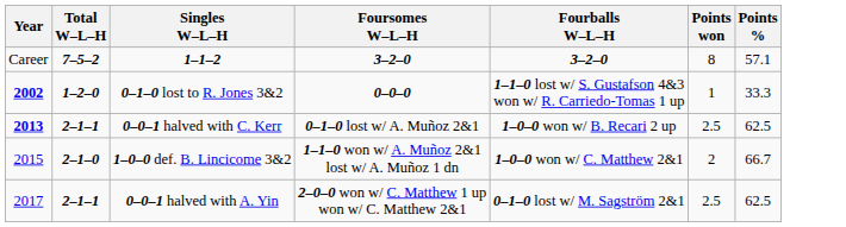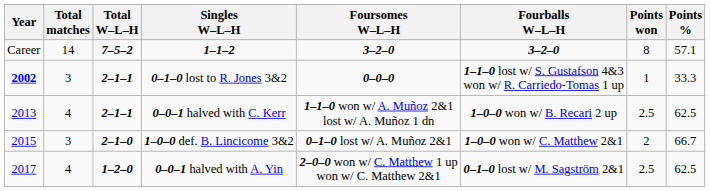+ column: Total matches | 14 | 3 | 4 | 3 | 4
0–1–0 lost to R. Jones 3&2 | Total W–L–H: 1–2–0 -> 2–1–1
0–0–1 halved with C. Kerr | Year: bold -> normal
0–0–1 halved with C. Kerr | Foursomes W–L–H: 0–1–0 lost w/ A. Muñoz 2&1 -> 1–1–0 won w/ A. Muñoz 2&1 lost w/ A. Muñoz 1 dn
1–0–0 def. B. Lincicome 3&2 | Foursomes W–L–H: 1–1–0 won w/ A. Muñoz 2&1 lost w/ A. Muñoz 1 dn -> 0–1–0 lost w/ A. Muñoz 2&1
0–0–1 halved with A. Yin | Total W–L–H: 2–1–1 -> 1–2–0
